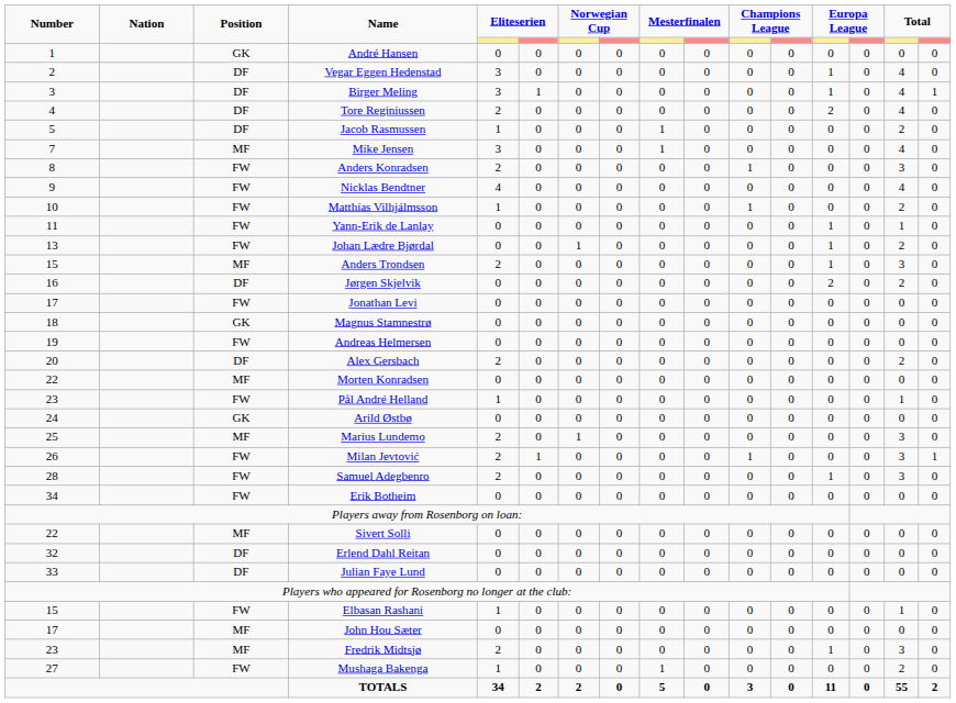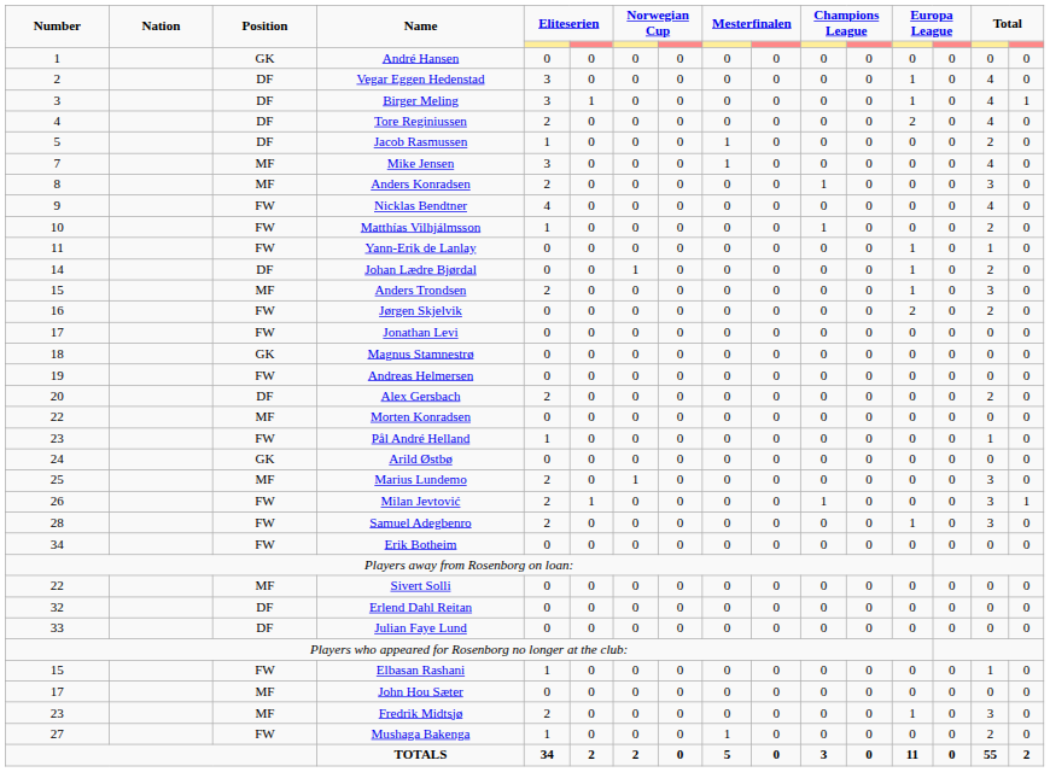Anders Konradsen | Position: FW -> MF
Johan Lædre Bjørdal | Number: 13 -> 14
Johan Lædre Bjørdal | Position: FW -> DF
Jørgen Skjelvik | Position: DF -> FW
